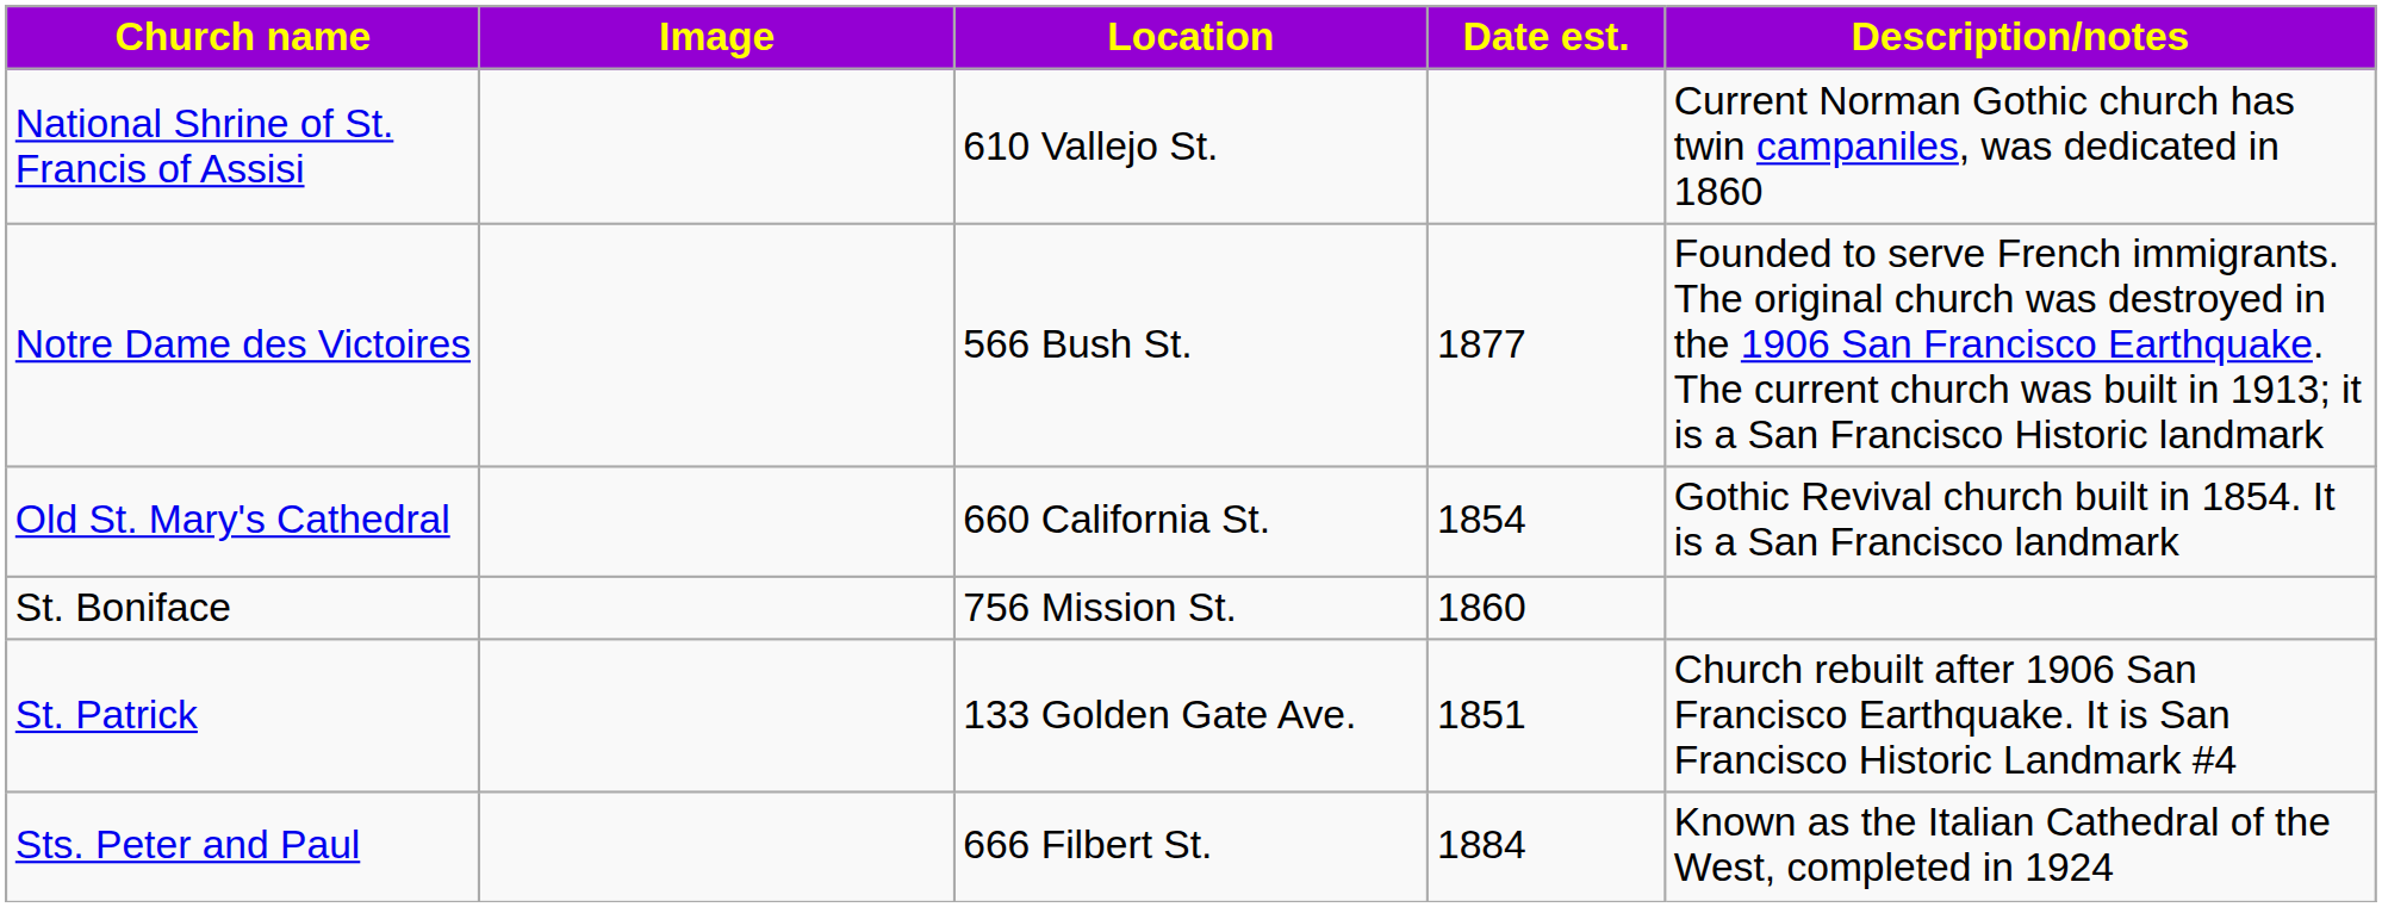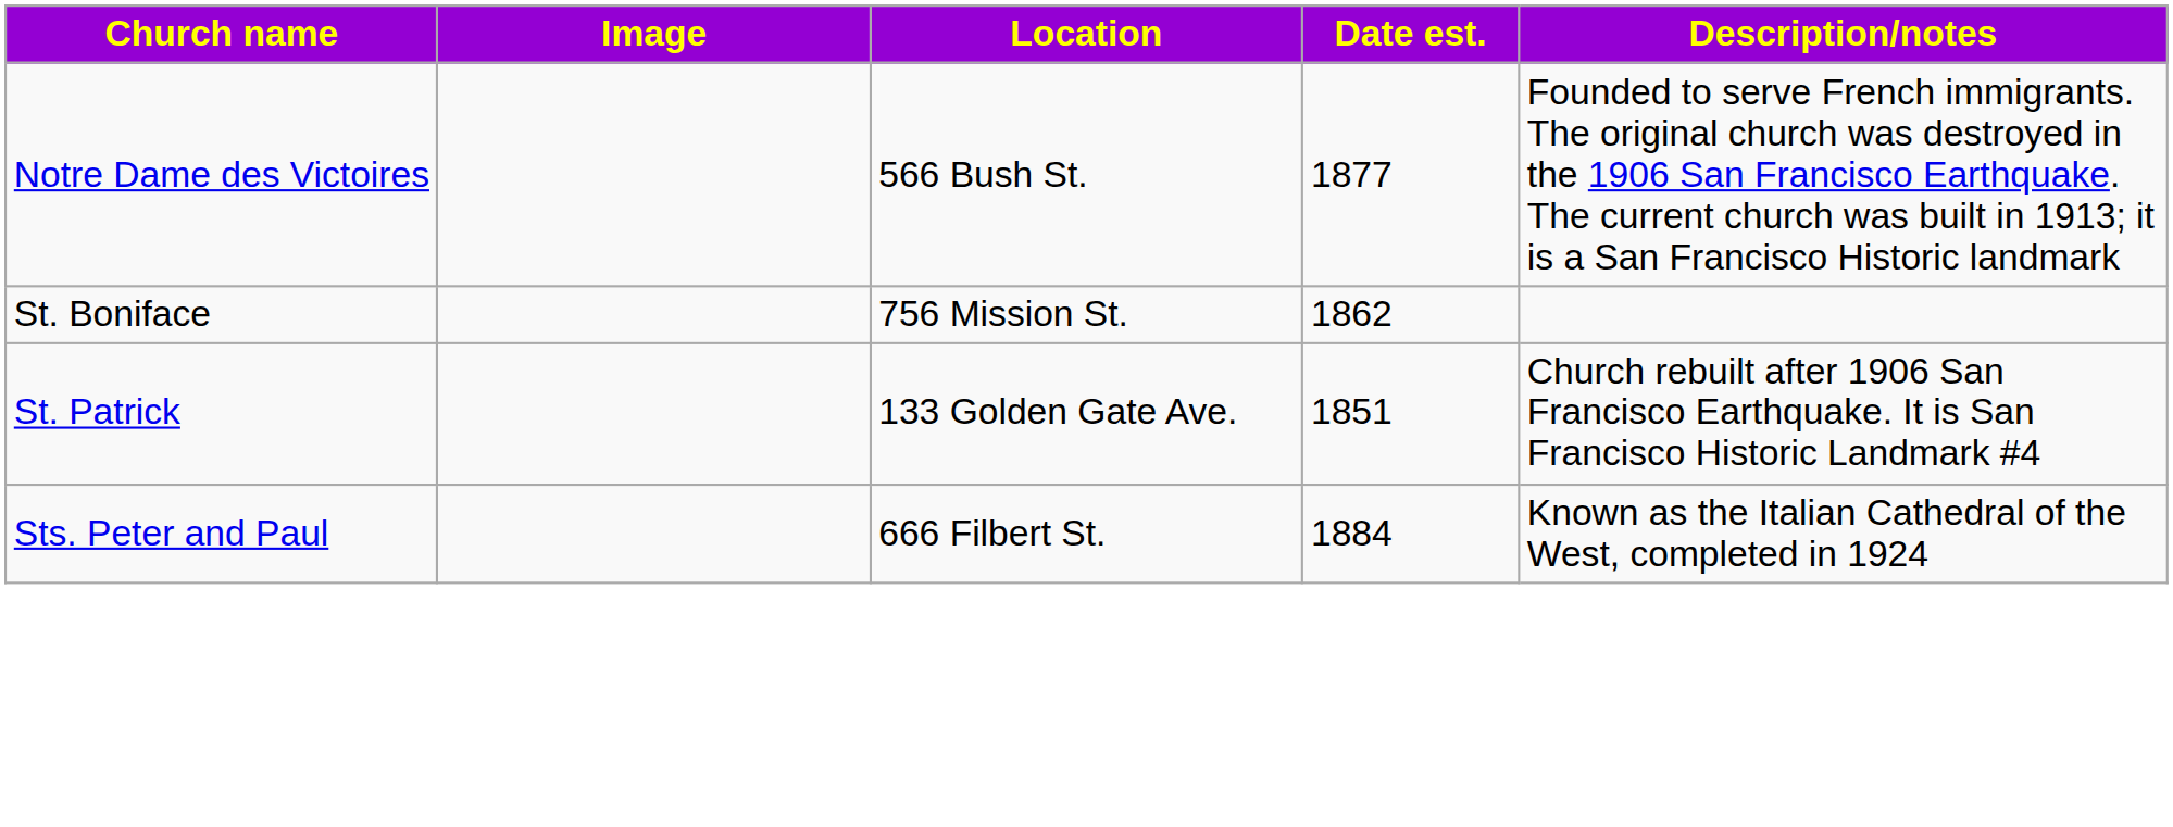- row: National Shrine of St. Francis of Assisi | 610 Vallejo St. | Current Norman Gothic church has twin campaniles, was dedicated in 1860
- row: Old St. Mary's Cathedral | 660 California St. | 1854 | Gothic Revival church built in 1854. It is a San Francisco landmark
St. Boniface | Date est.: 1860 -> 1862
